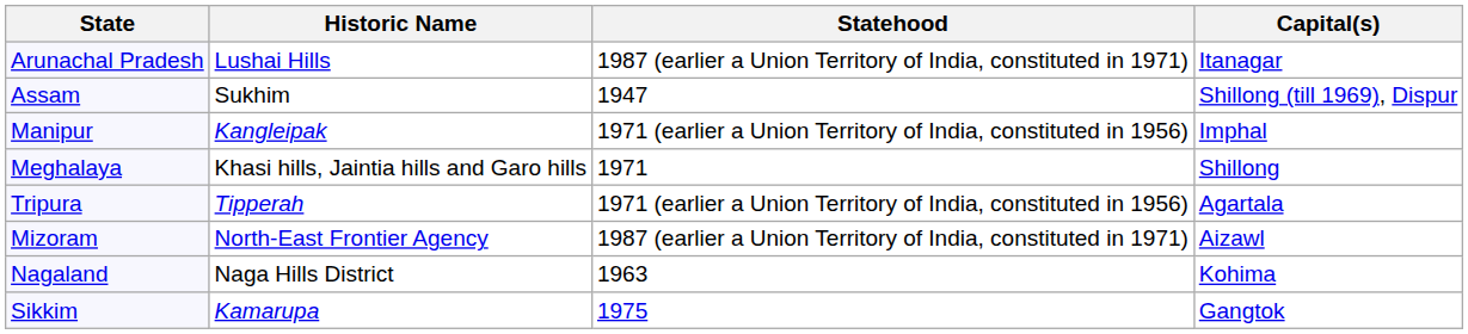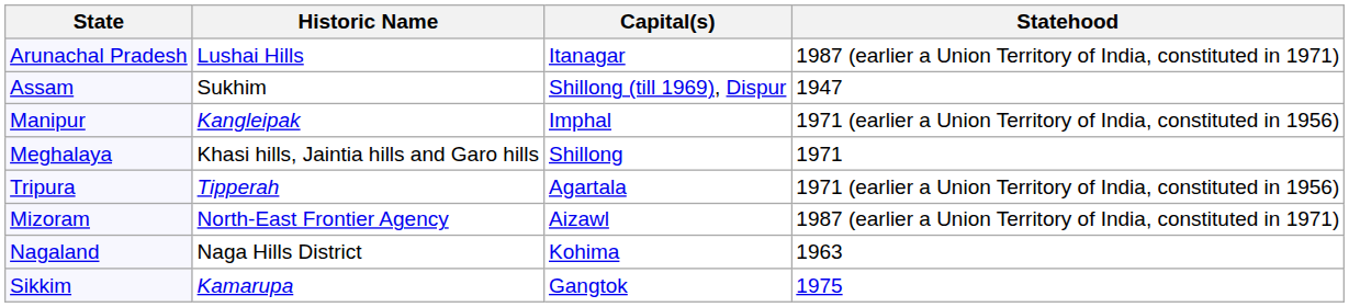columns swapped: Capital(s) <-> Statehood
